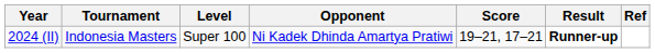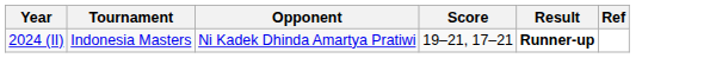- column: Level | Super 100
